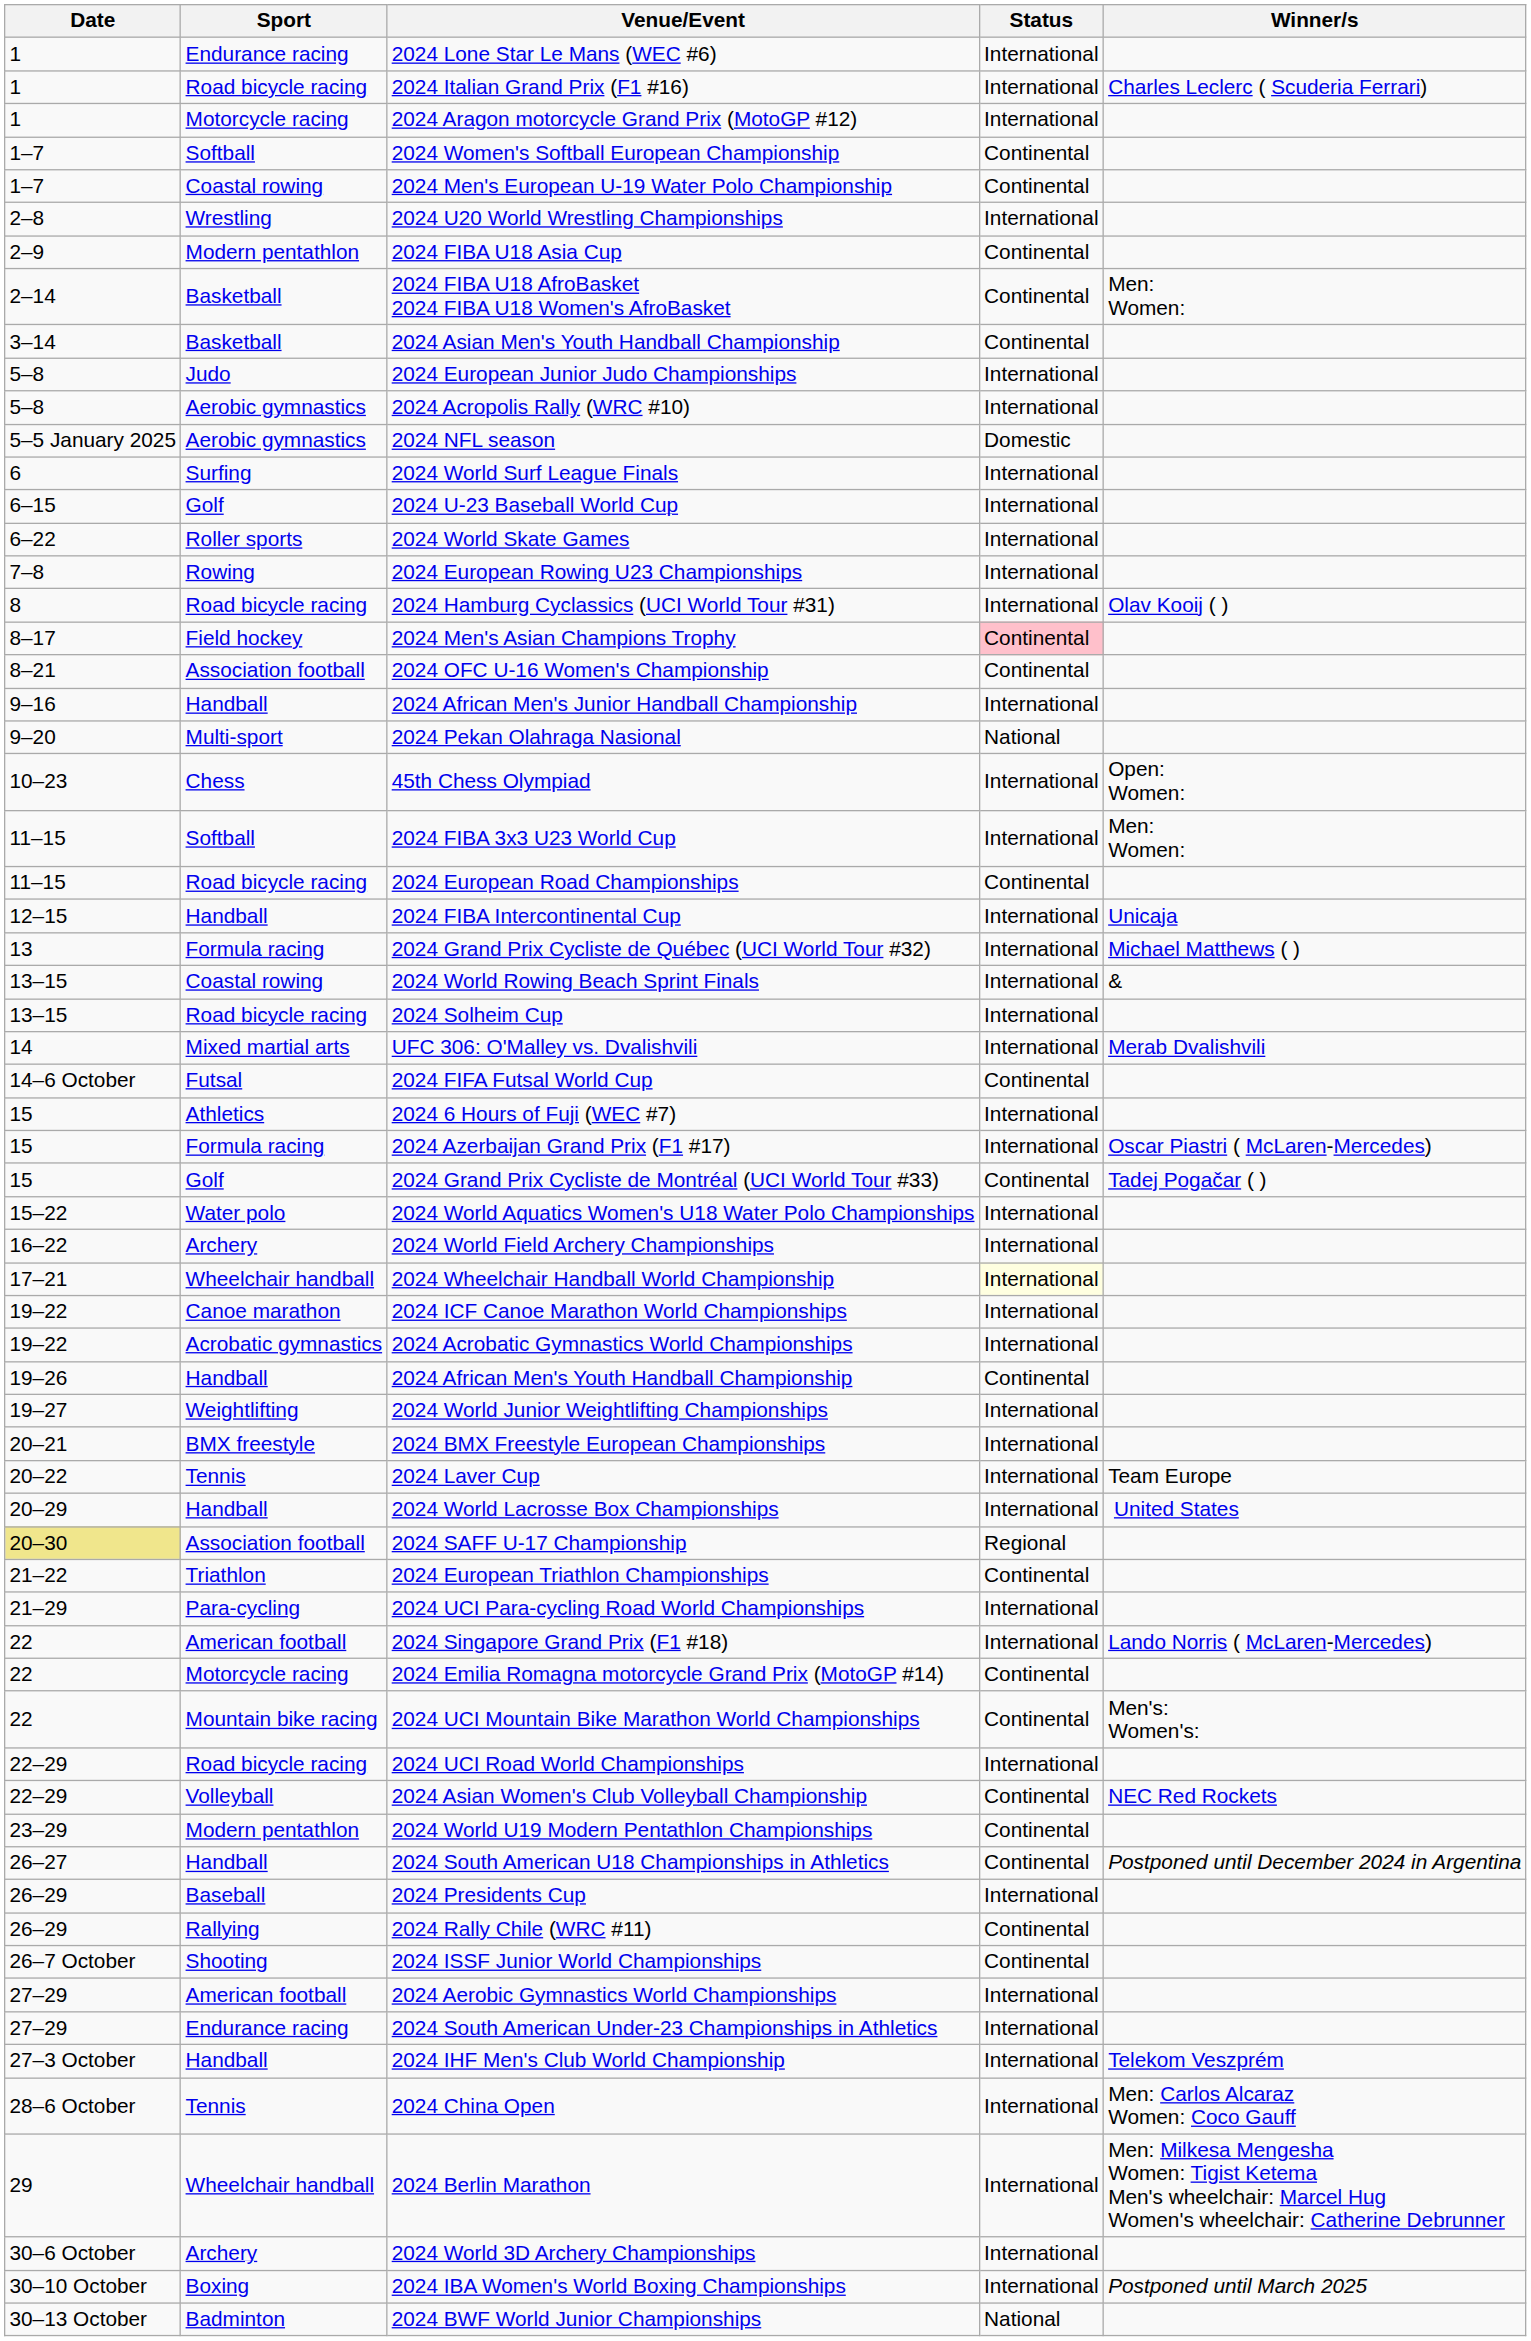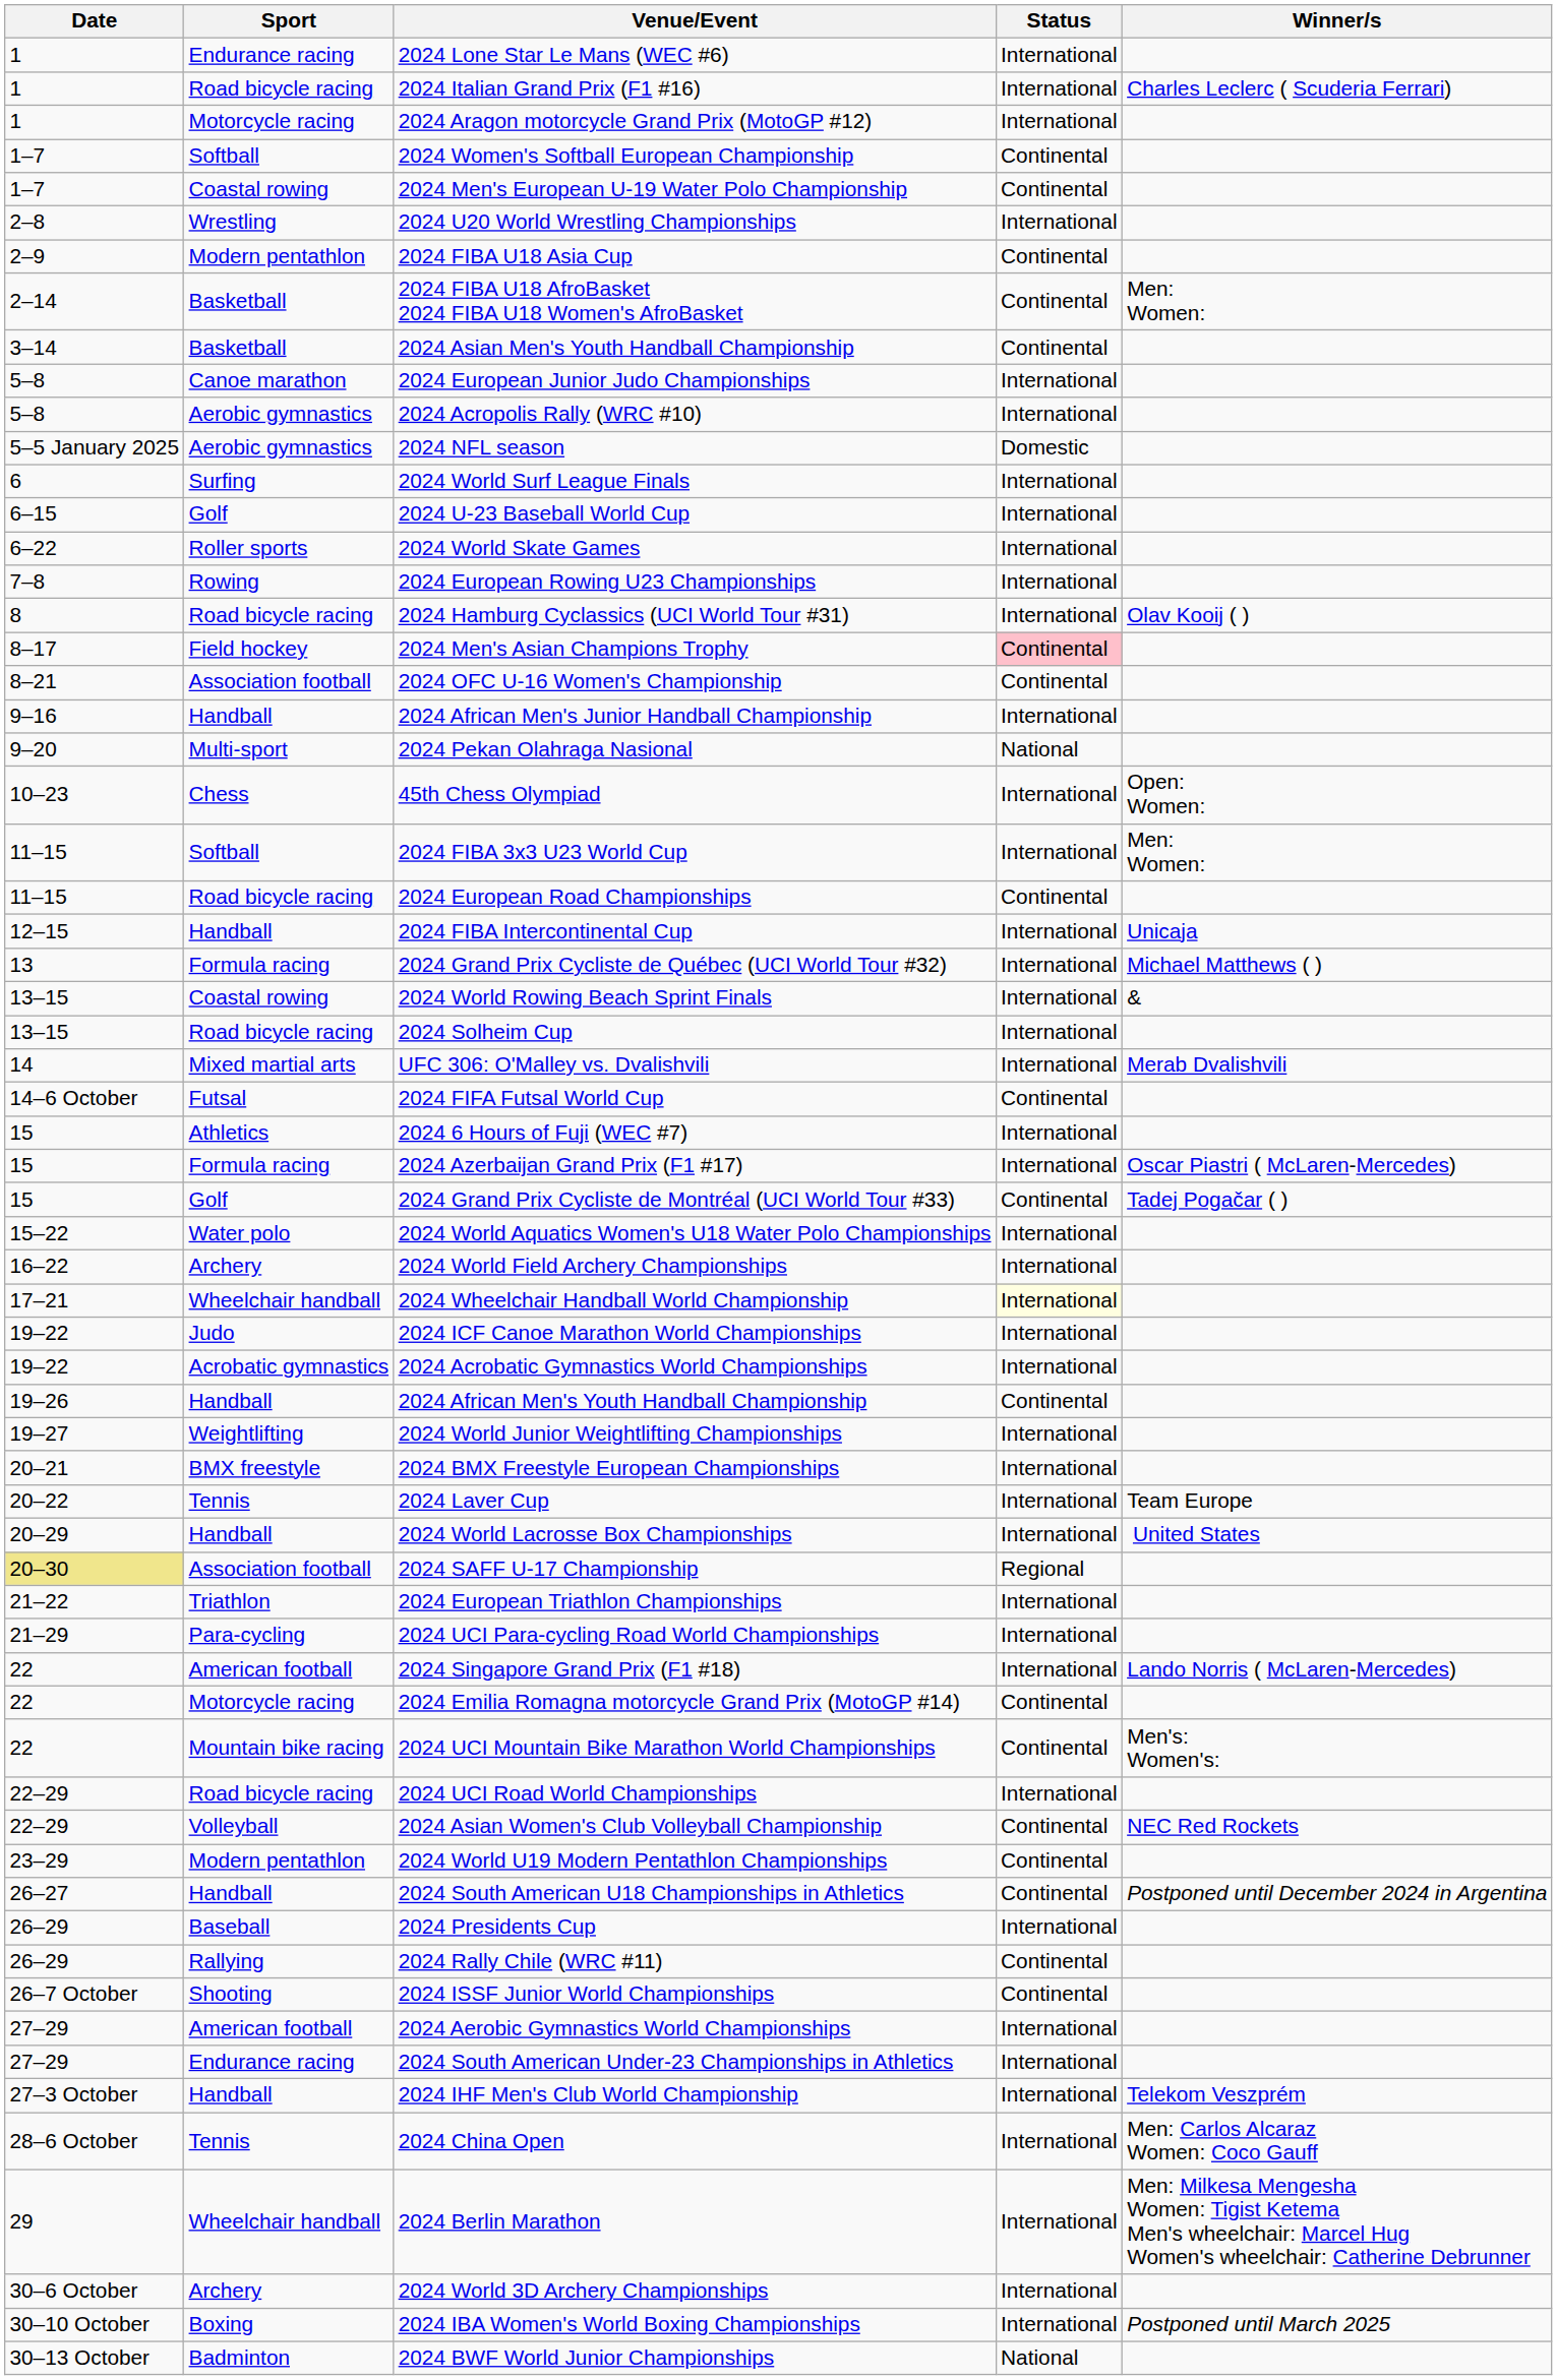2024 European Junior Judo Championships | Sport: Judo -> Canoe marathon
2024 ICF Canoe Marathon World Championships | Sport: Canoe marathon -> Judo
2024 European Triathlon Championships | Status: Continental -> International
